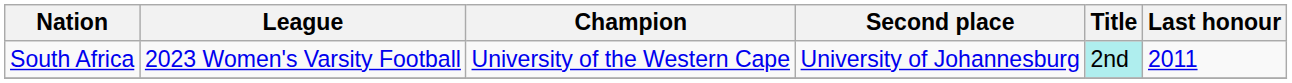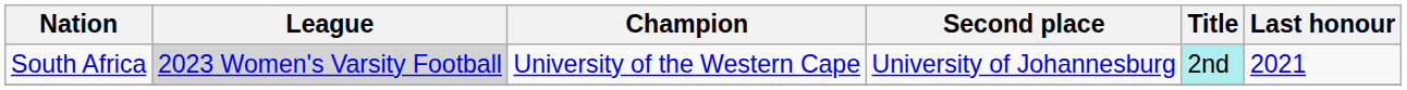South Africa | League: no background -> lightgrey background
South Africa | Last honour: 2011 -> 2021
